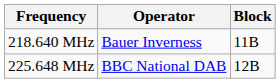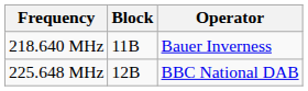columns swapped: Block <-> Operator
